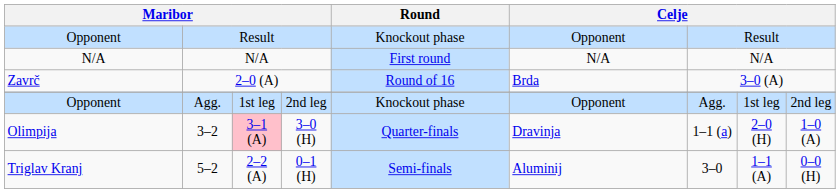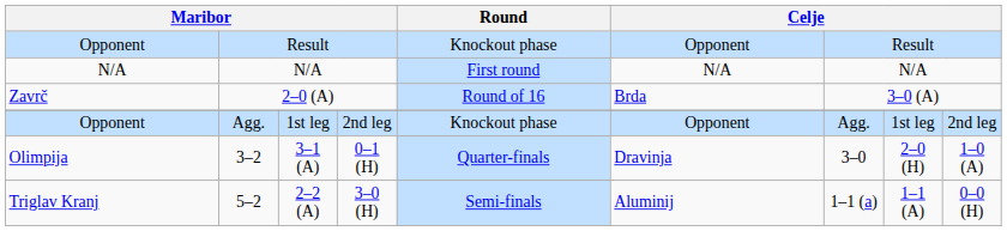3–2 | column 3: pink background -> no background
3–2 | column 4: 3–0 (H) -> 0–1 (H)
3–2 | column 7: 1–1 (a) -> 3–0
5–2 | column 4: 0–1 (H) -> 3–0 (H)
5–2 | column 7: 3–0 -> 1–1 (a)
